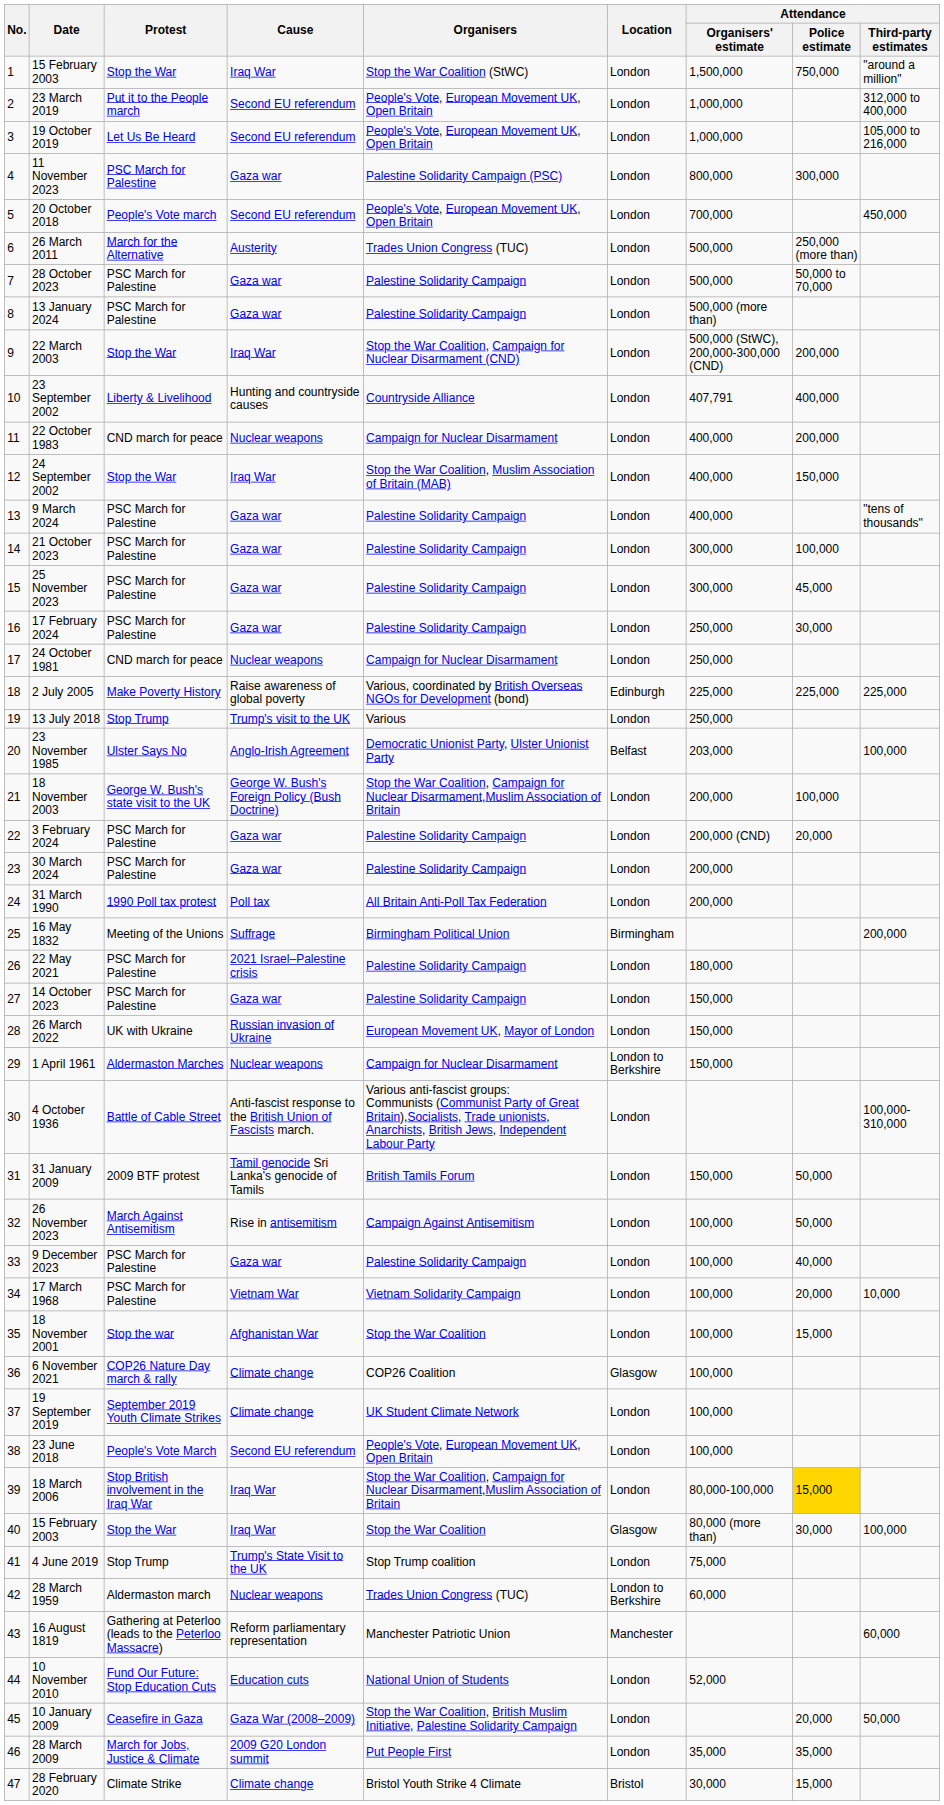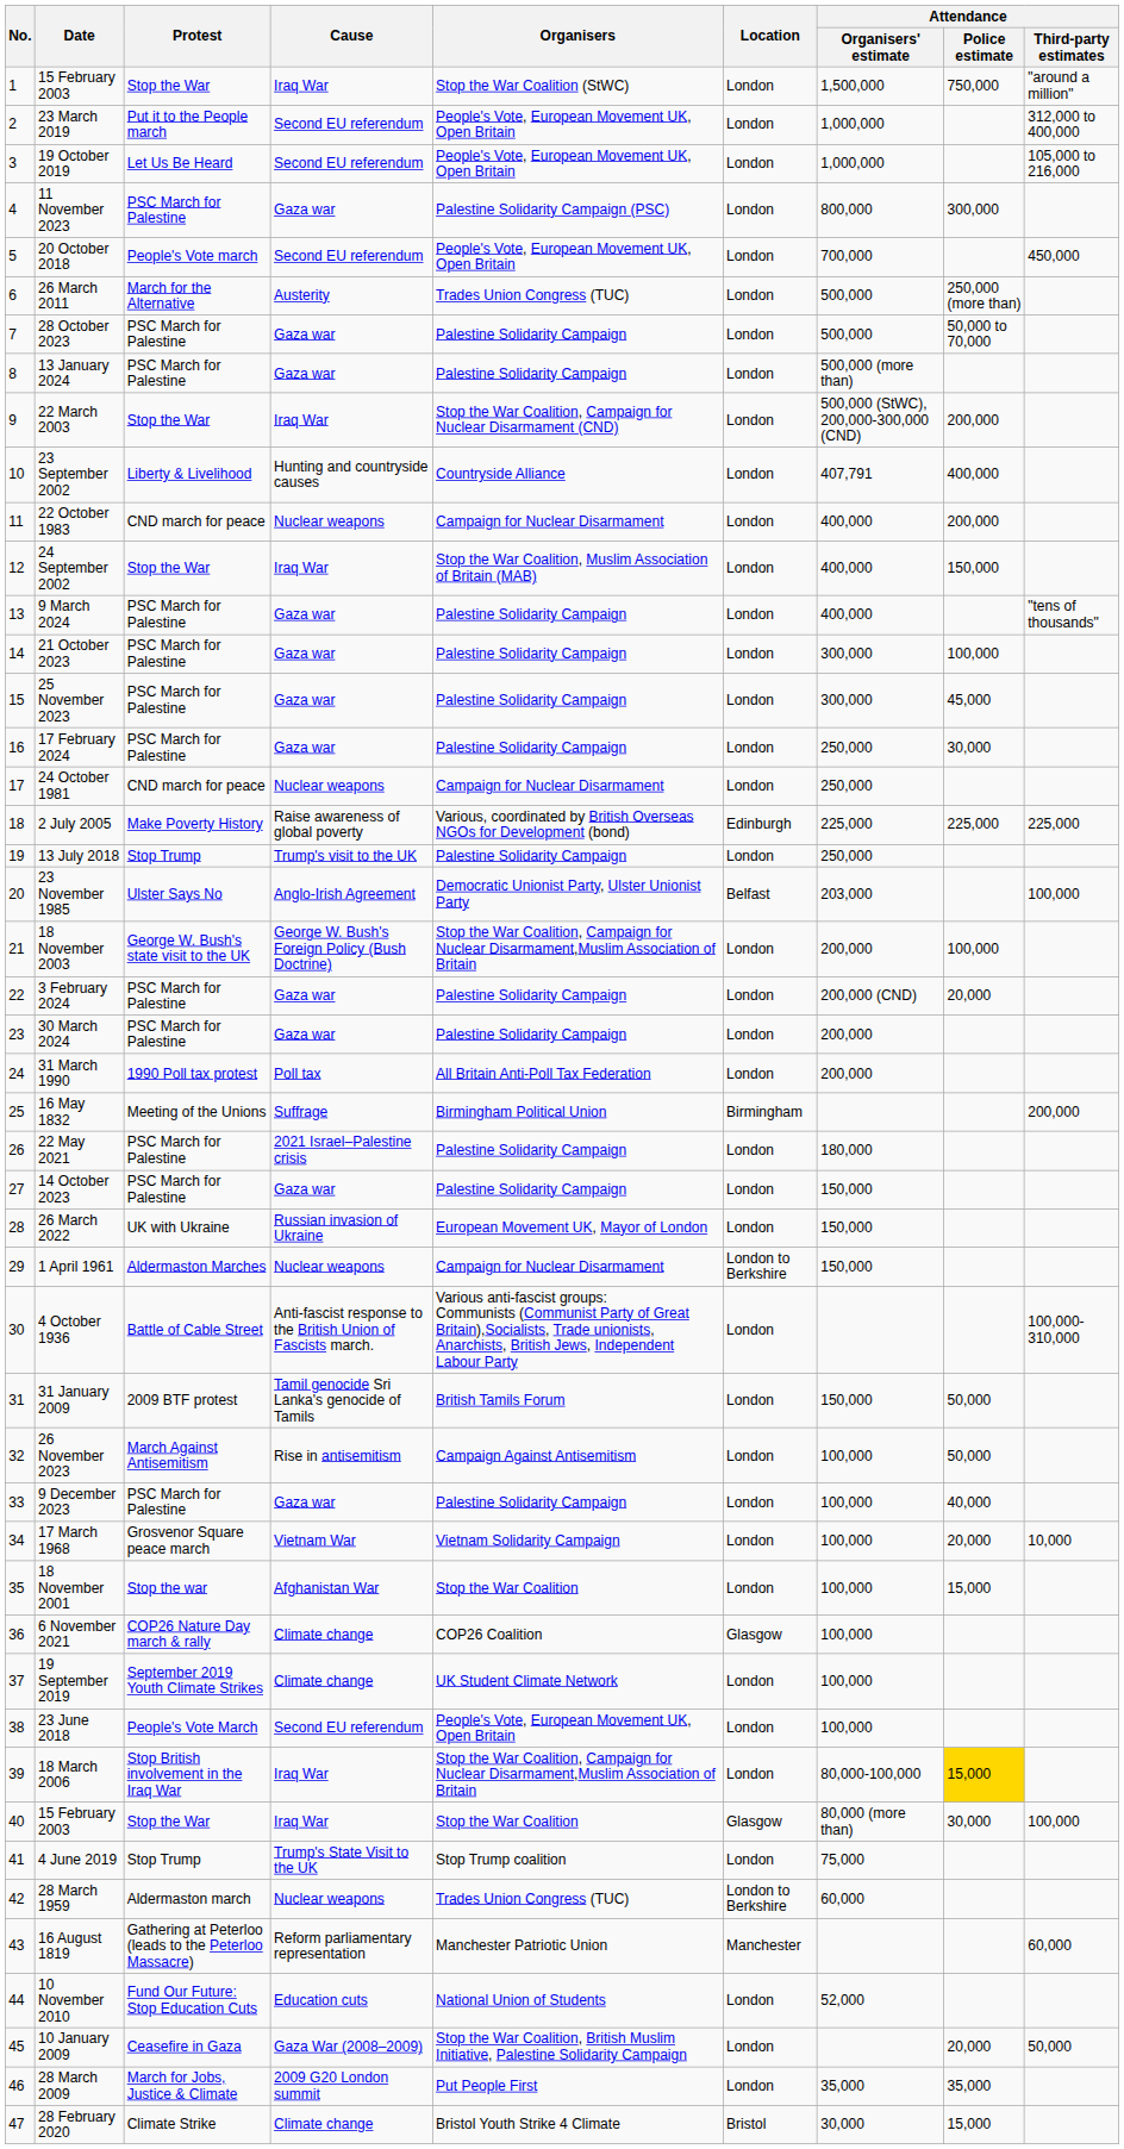13 July 2018 | Organisers: Various -> Palestine Solidarity Campaign
17 March 1968 | Protest: PSC March for Palestine -> Grosvenor Square peace march
